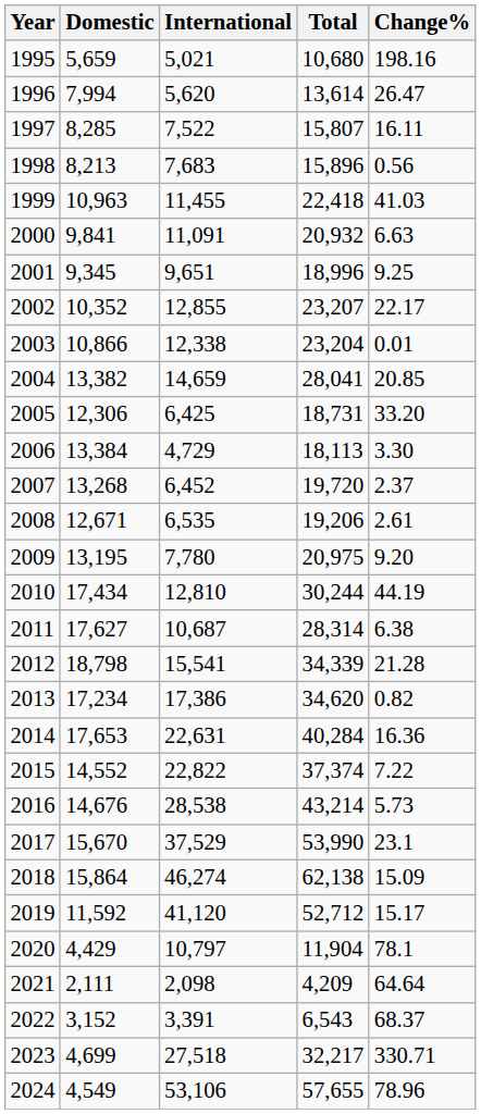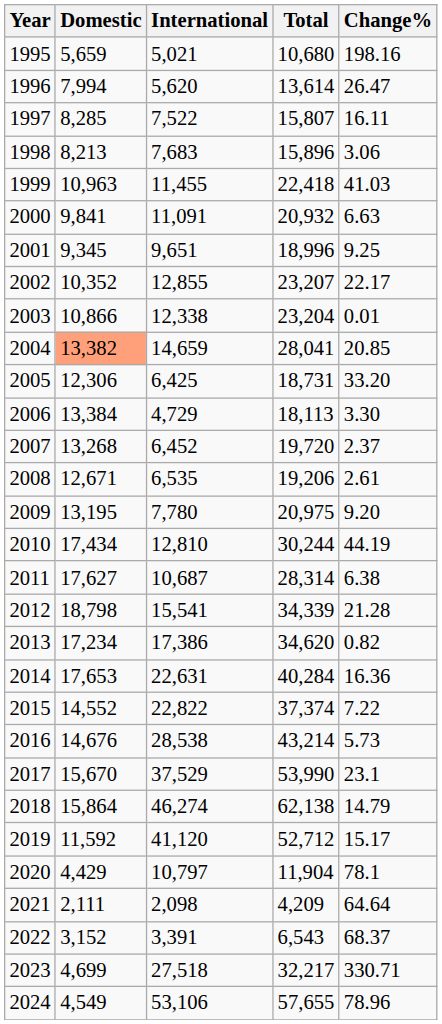1998 | Change%: 0.56 -> 3.06
2004 | Domestic: no background -> lightsalmon background
2018 | Change%: 15.09 -> 14.79
